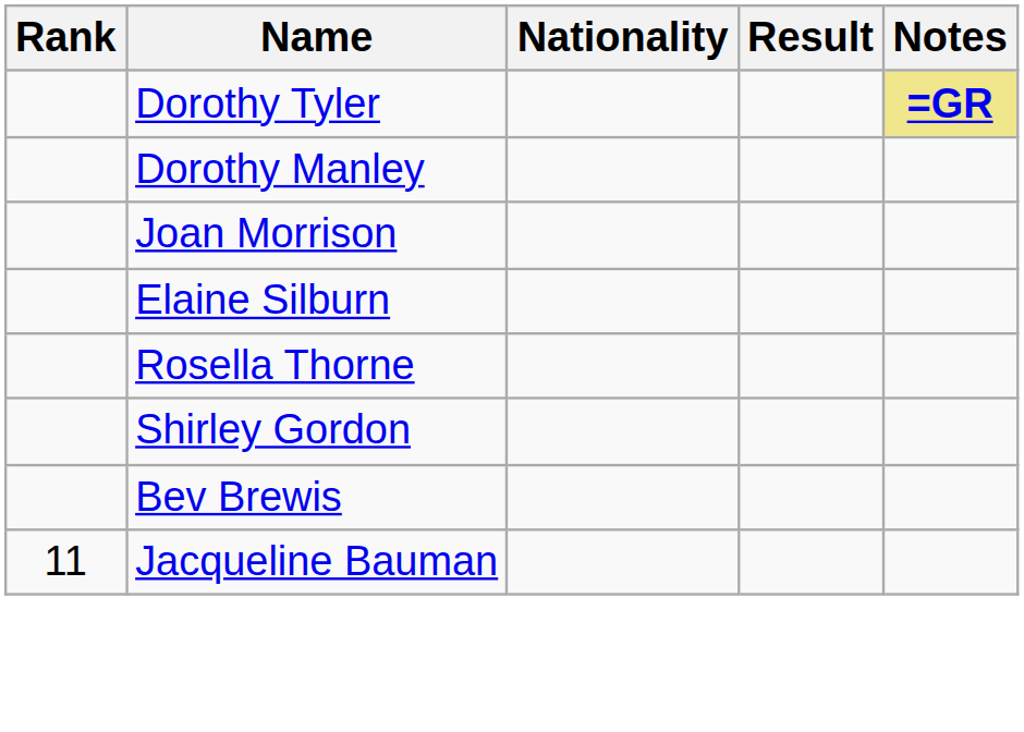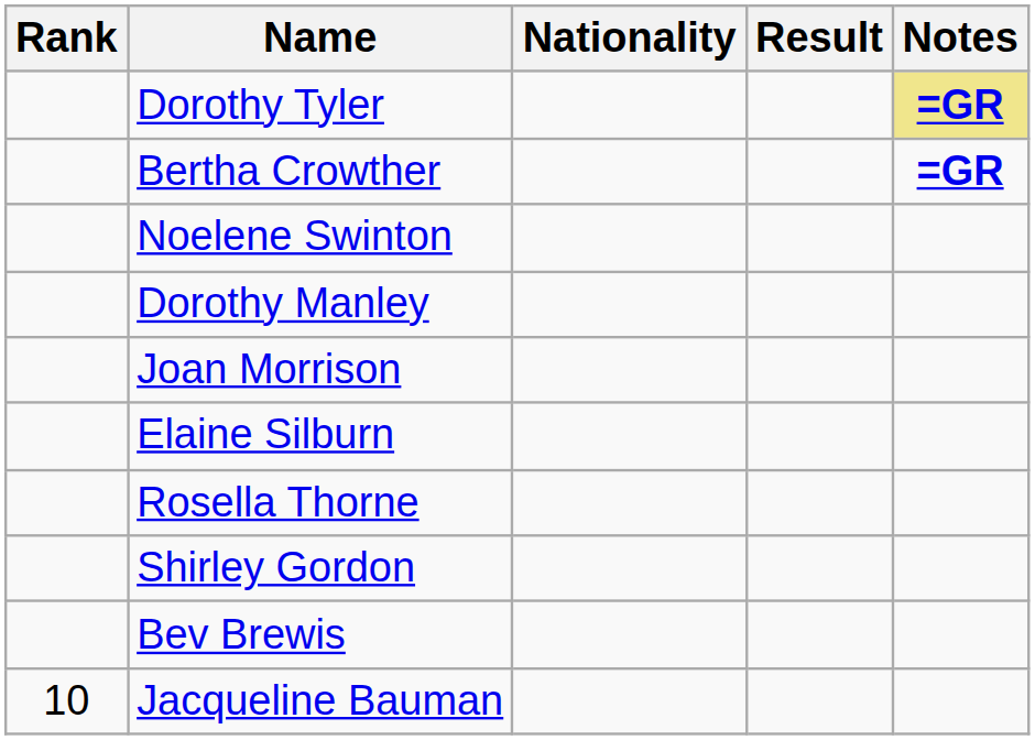+ row: Bertha Crowther | =GR
+ row: Noelene Swinton
Jacqueline Bauman | Rank: 11 -> 10
